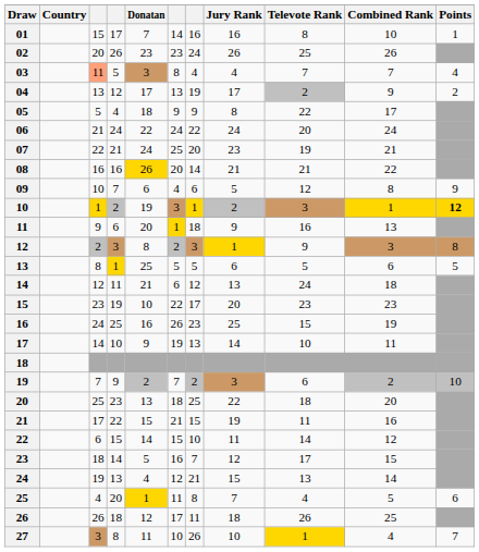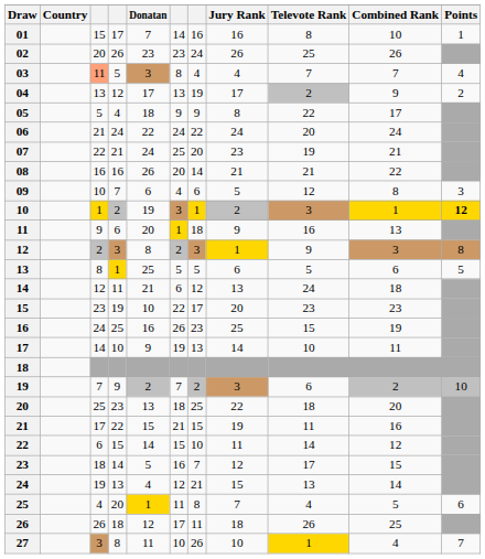08 | Donatan: gold background -> no background
09 | Points: 9 -> 3
